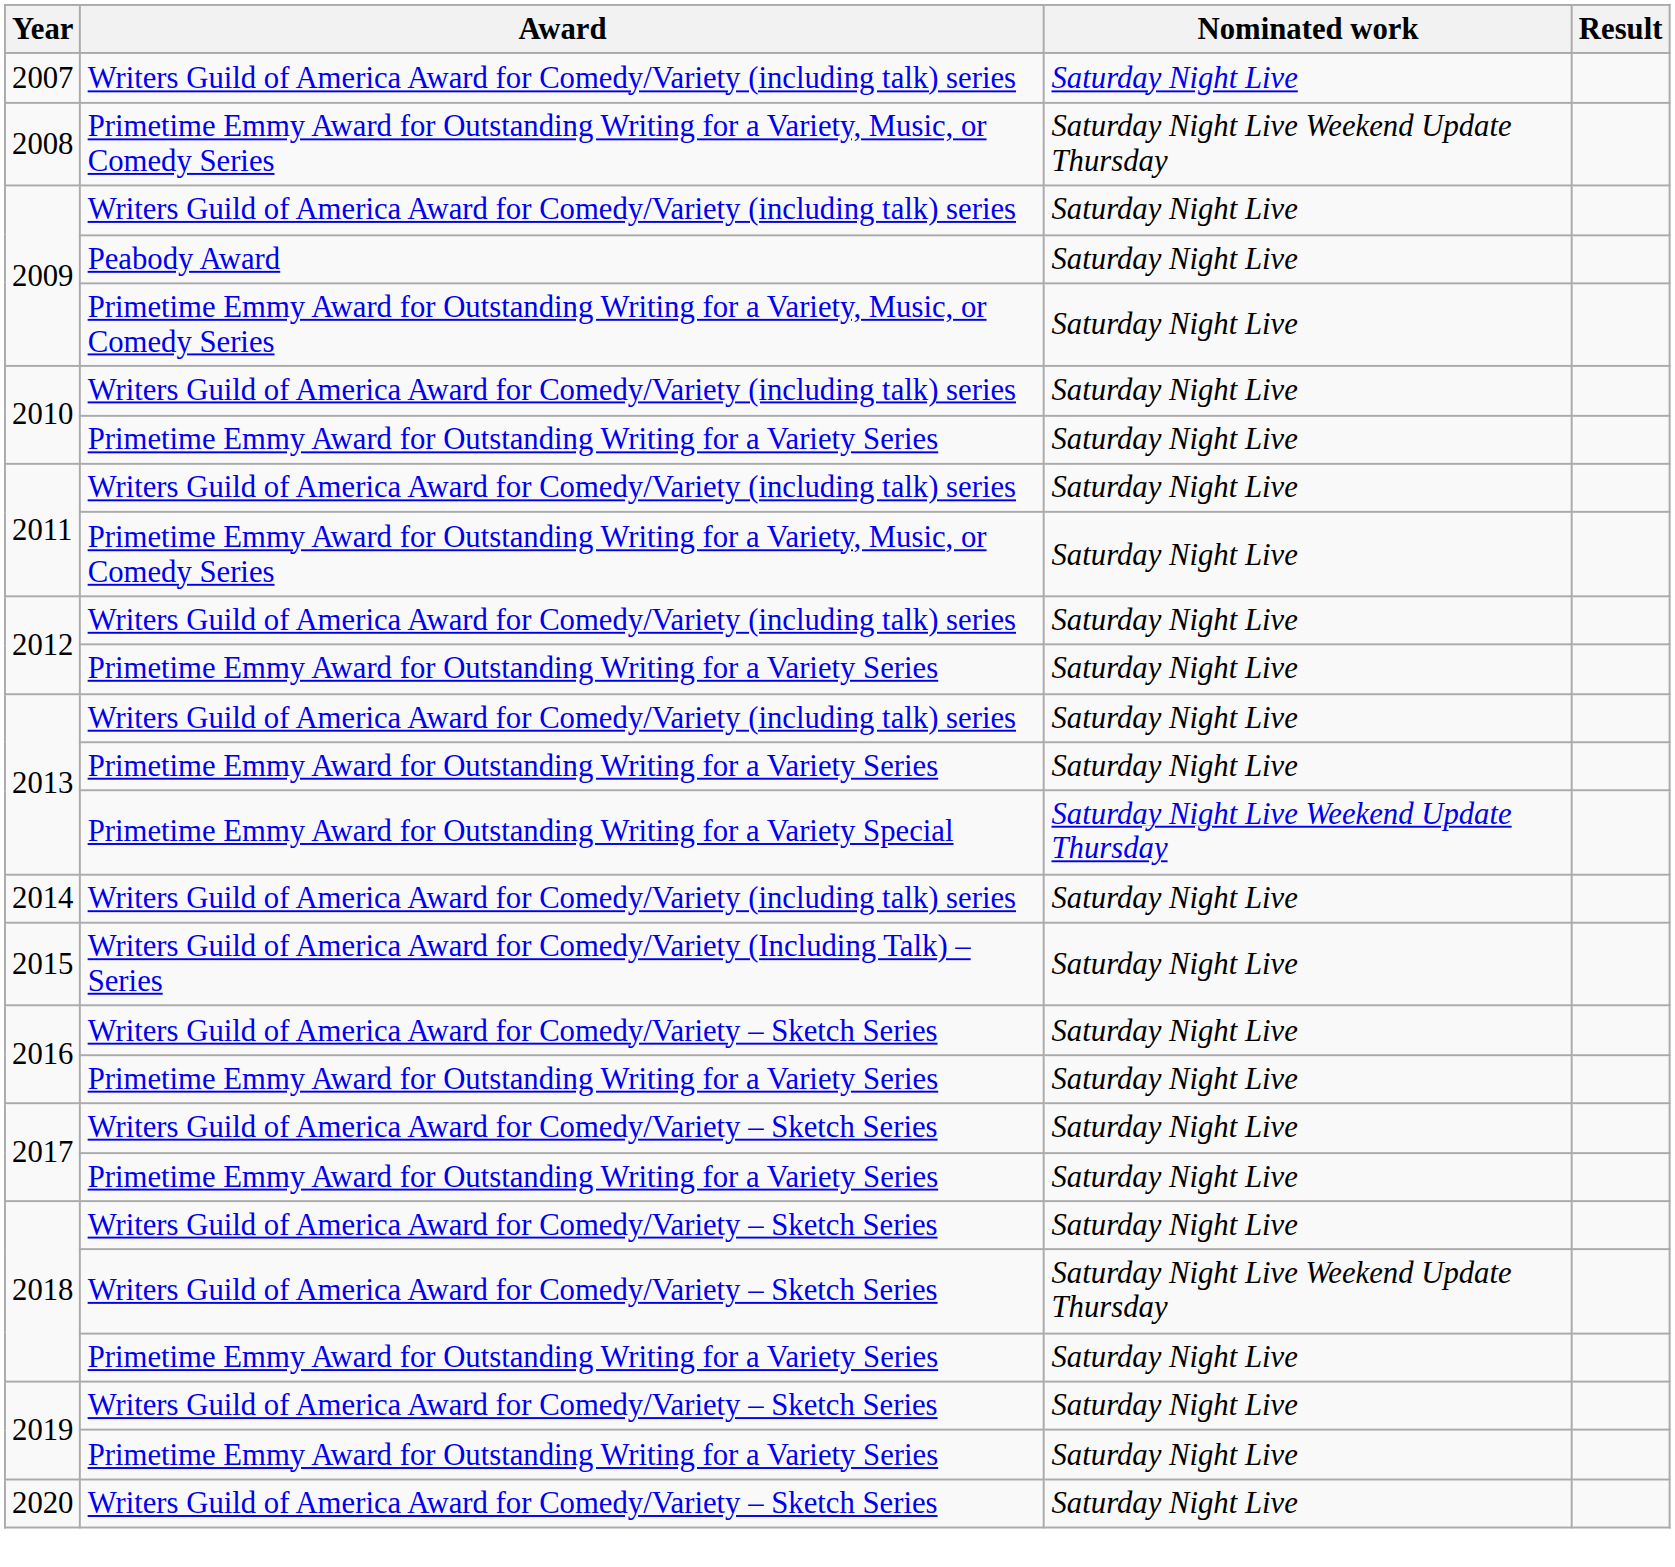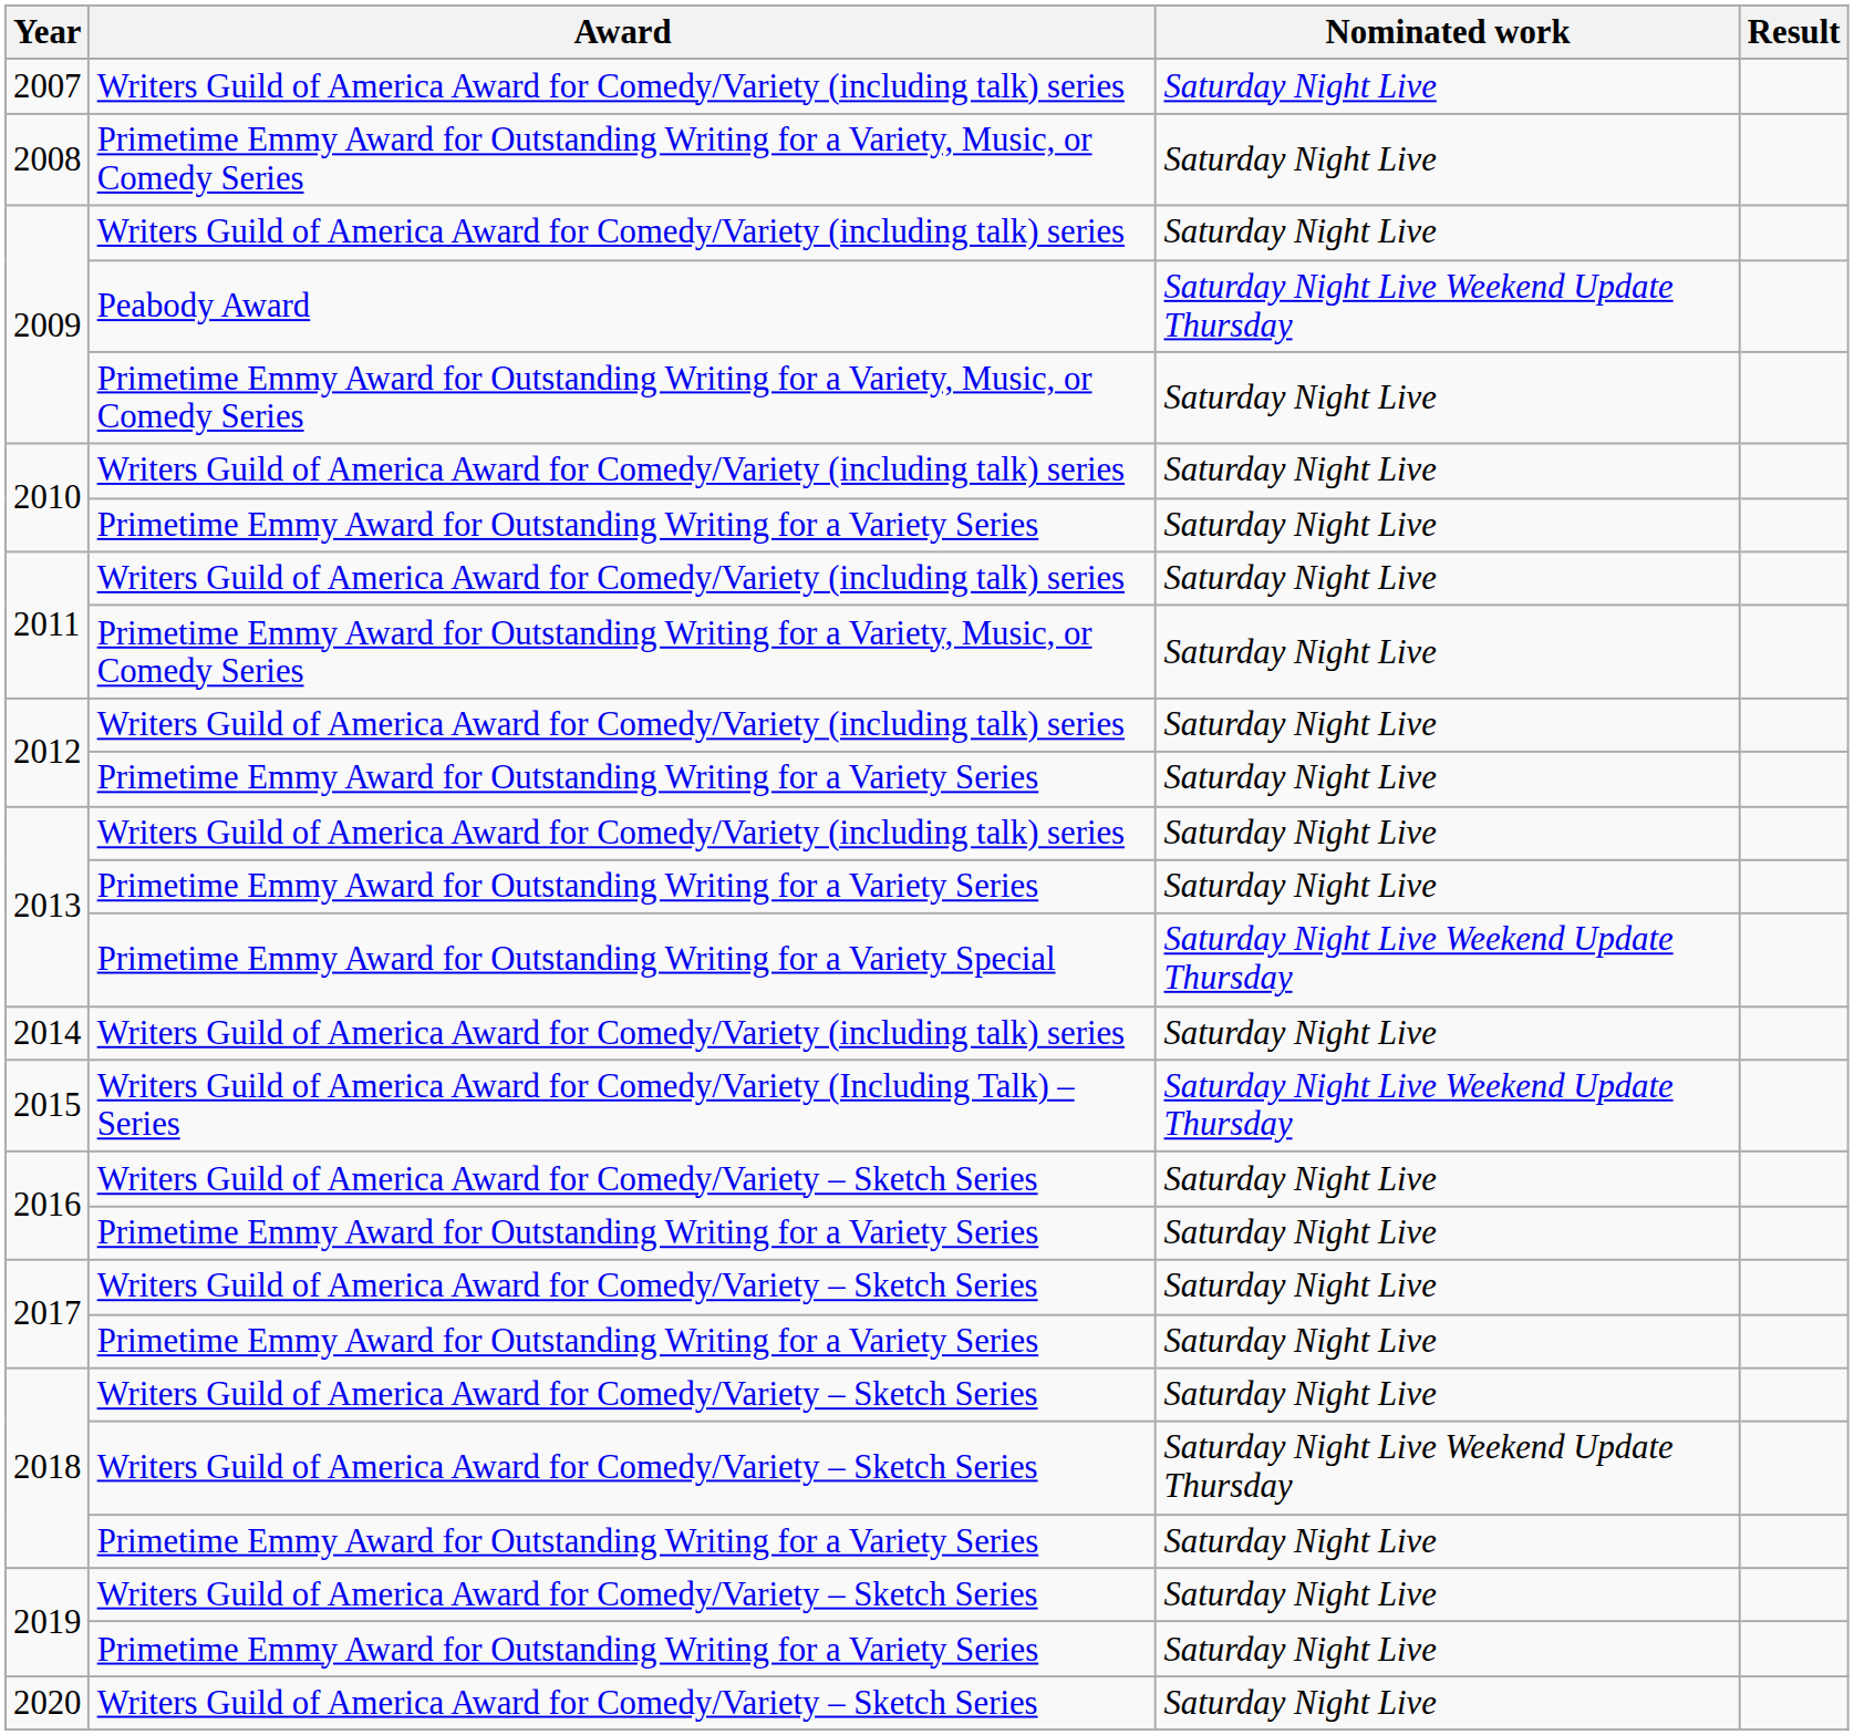2008 | Nominated work: Saturday Night Live Weekend Update Thursday -> Saturday Night Live
2009 / Peabody Award | Nominated work: Saturday Night Live -> Saturday Night Live Weekend Update Thursday
2015 | Nominated work: Saturday Night Live -> Saturday Night Live Weekend Update Thursday
